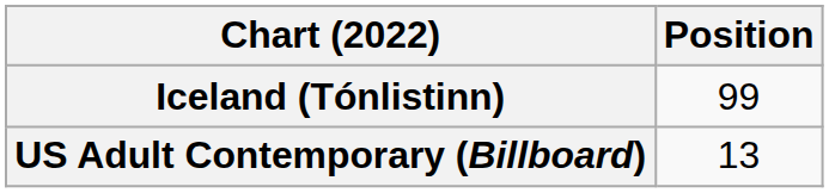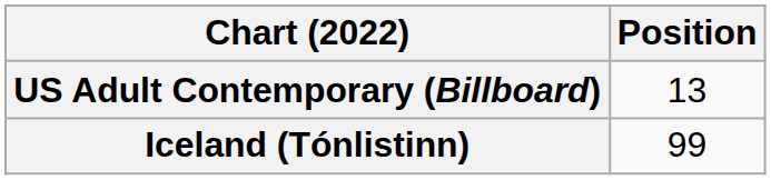rows swapped: Iceland (Tónlistinn) <-> US Adult Contemporary (Billboard)
